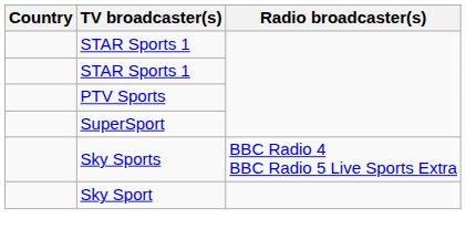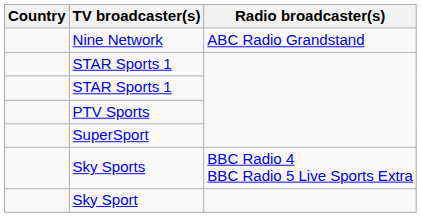+ row: Nine Network | ABC Radio Grandstand
